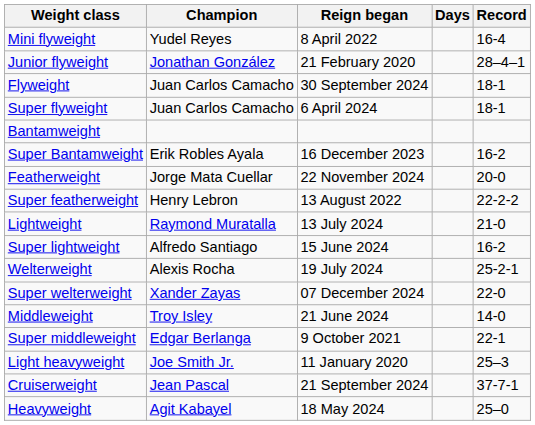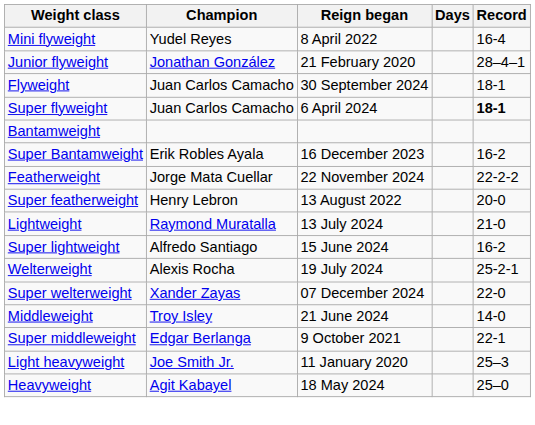Super flyweight | Record: normal -> bold
Featherweight | Record: 20-0 -> 22-2-2
Super featherweight | Record: 22-2-2 -> 20-0
- row: Cruiserweight | Jean Pascal | 21 September 2024 | 37-7-1
